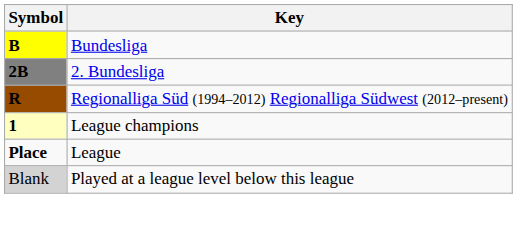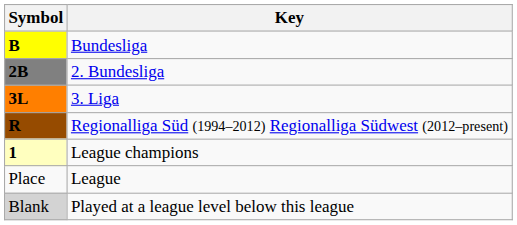+ row: 3L | 3. Liga
League | Symbol: bold -> normal
